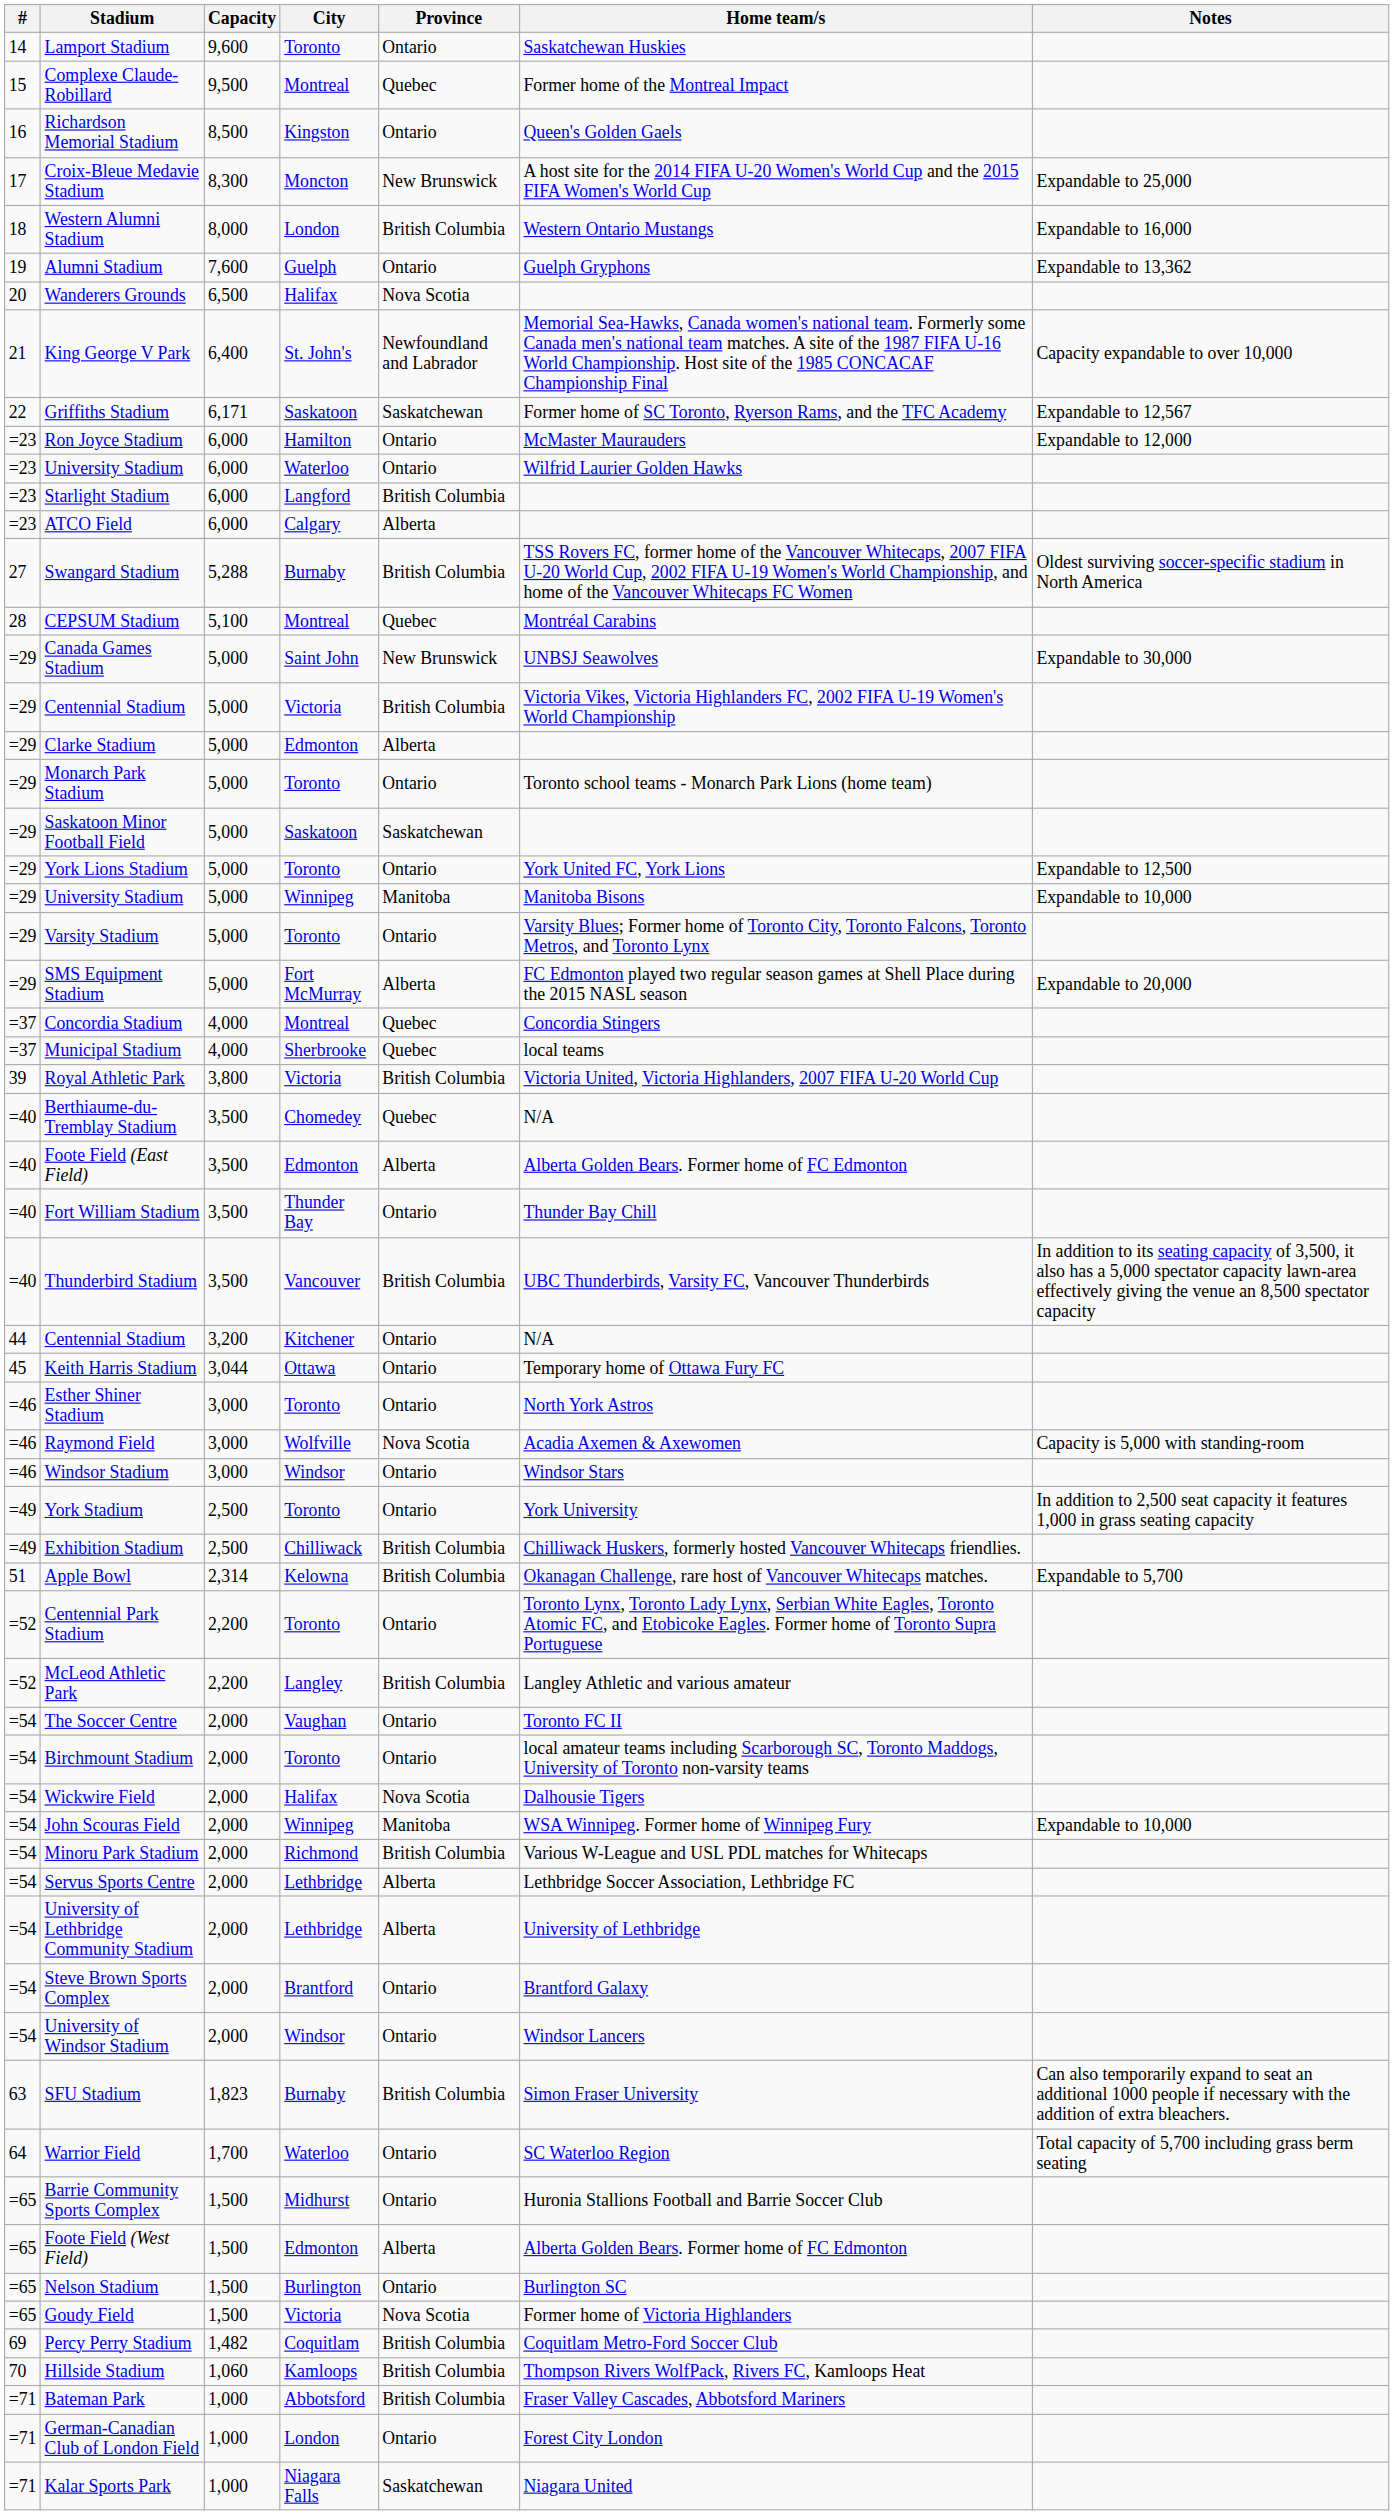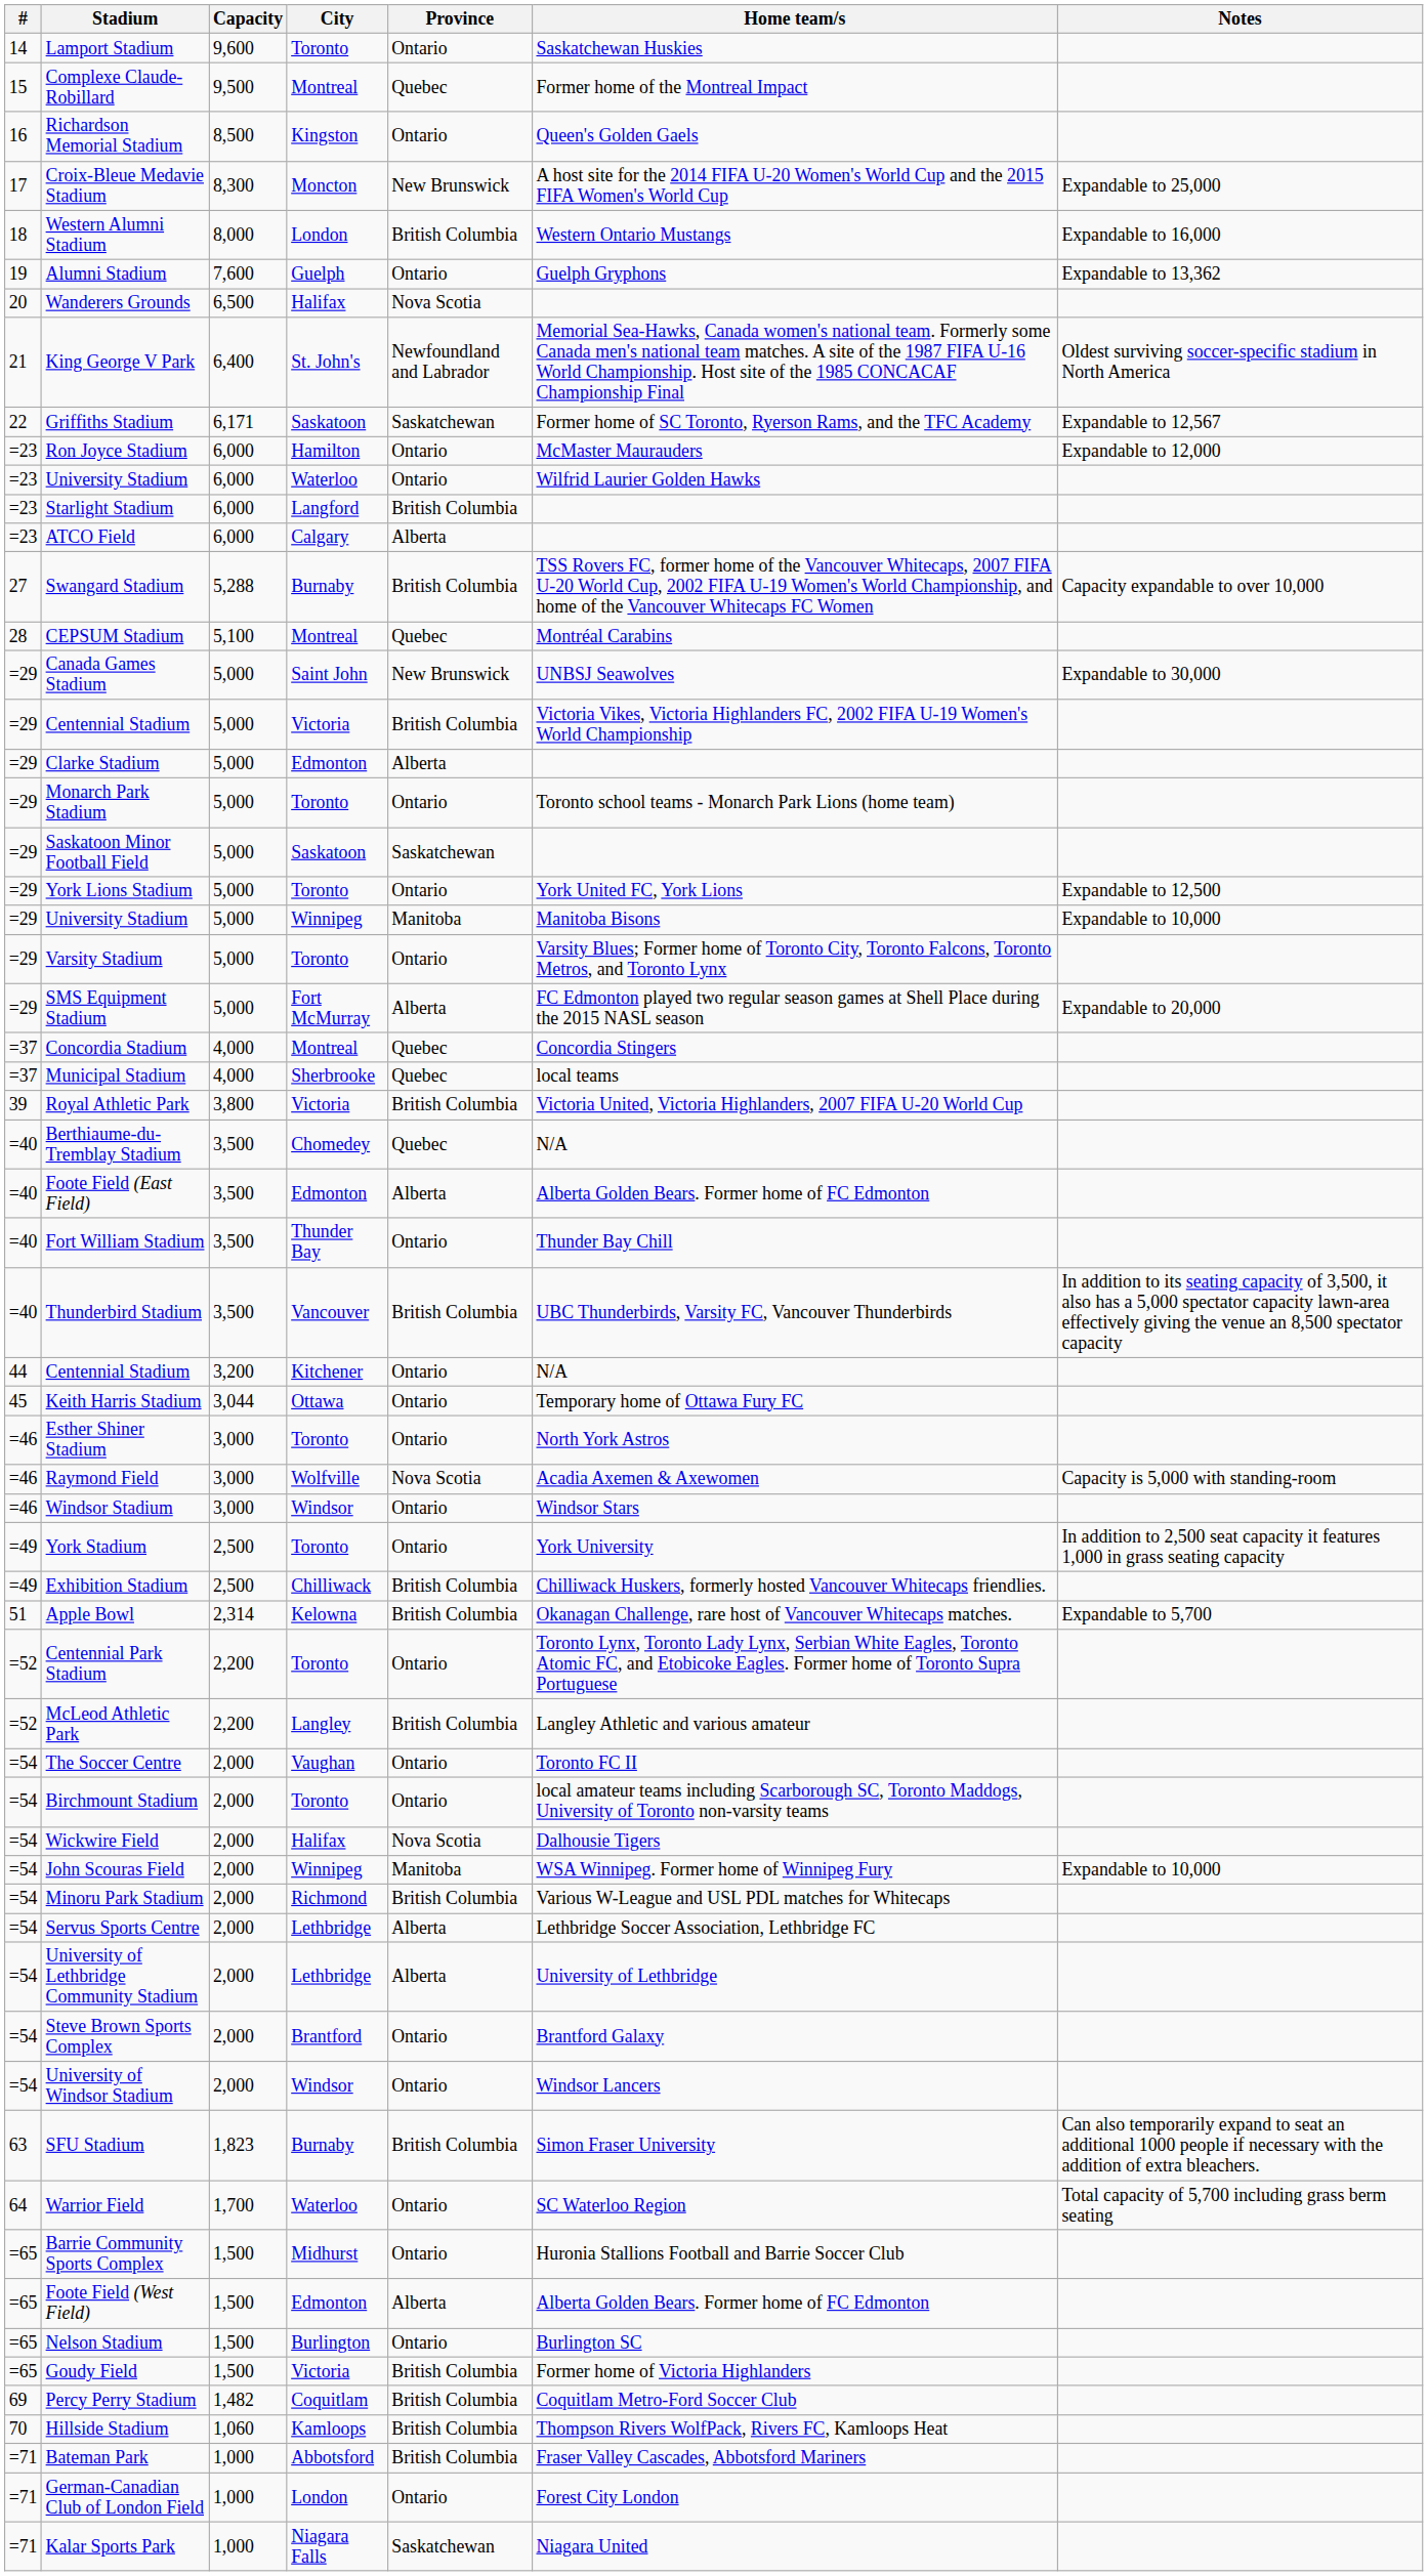King George V Park | Notes: Capacity expandable to over 10,000 -> Oldest surviving soccer-specific stadium in North America
Swangard Stadium | Notes: Oldest surviving soccer-specific stadium in North America -> Capacity expandable to over 10,000
Goudy Field | Province: Nova Scotia -> British Columbia
